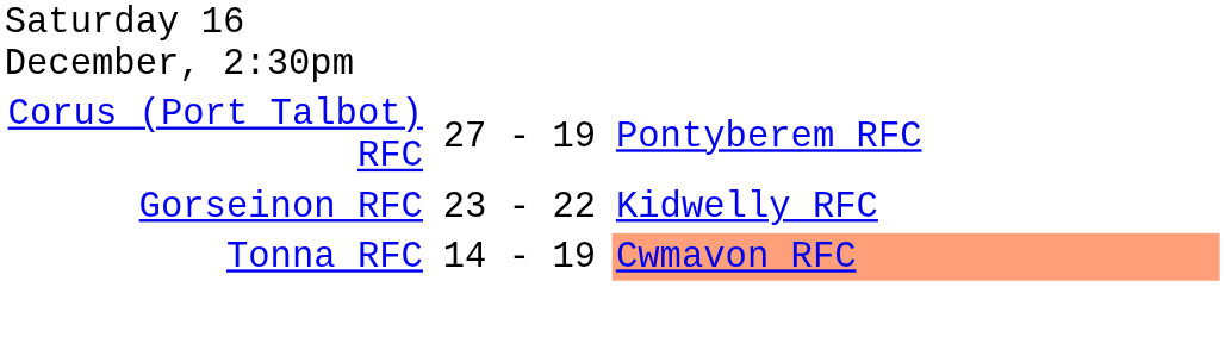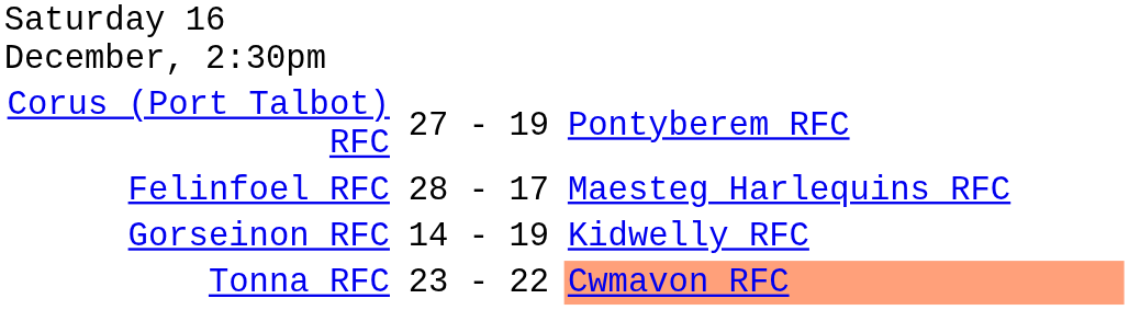+ row: Felinfoel RFC | 28 - 17 | Maesteg Harlequins RFC
Gorseinon RFC | column 2: 23 - 22 -> 14 - 19
Tonna RFC | column 2: 14 - 19 -> 23 - 22
